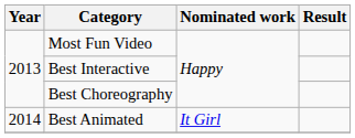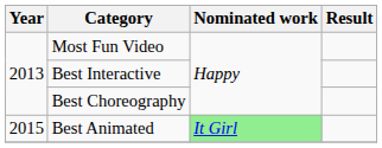Best Animated | Year: 2014 -> 2015
Best Animated | Nominated work: no background -> lightgreen background
